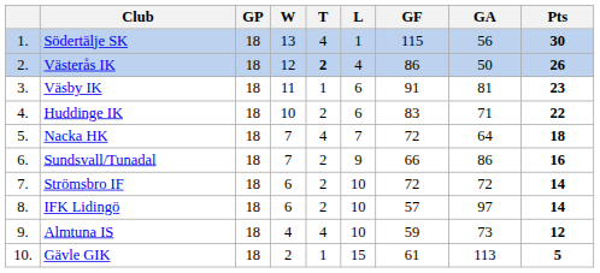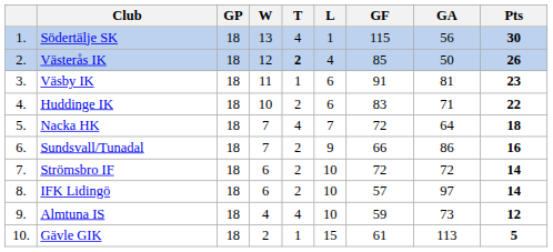Västerås IK | GF: 86 -> 85
